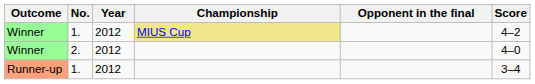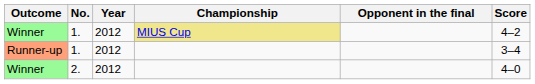rows swapped: Runner-up <-> Winner / 2.
